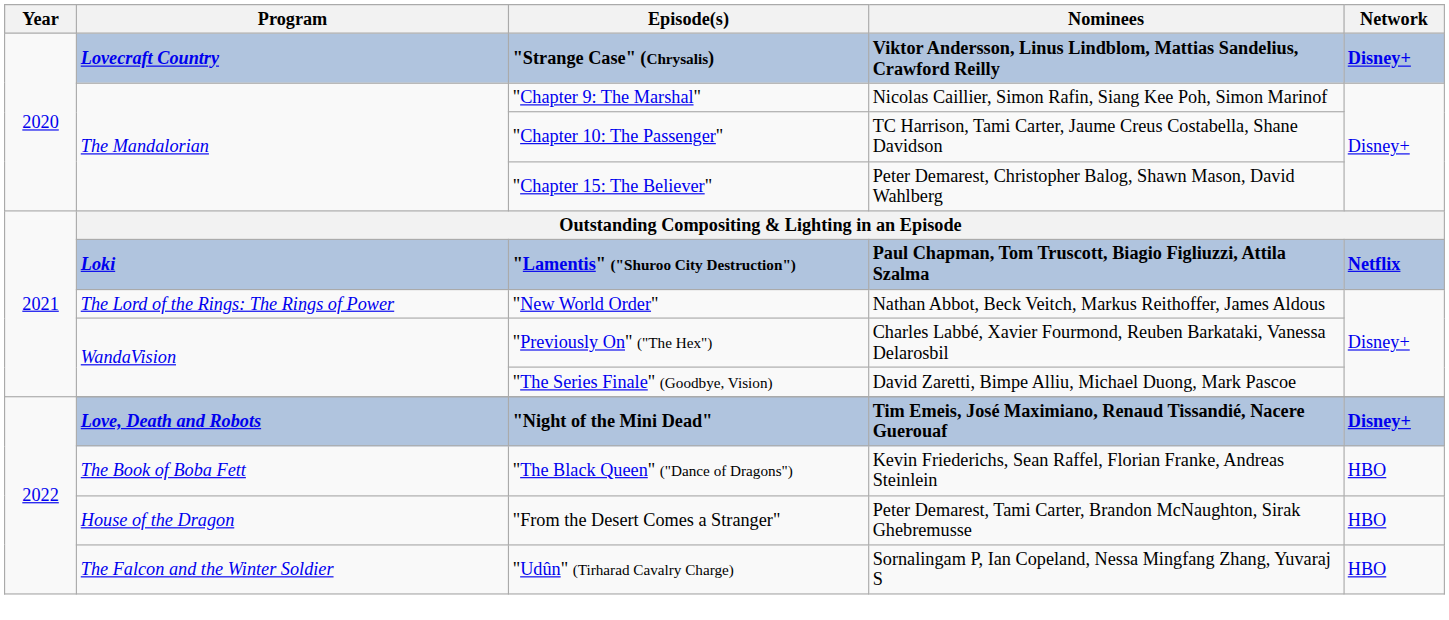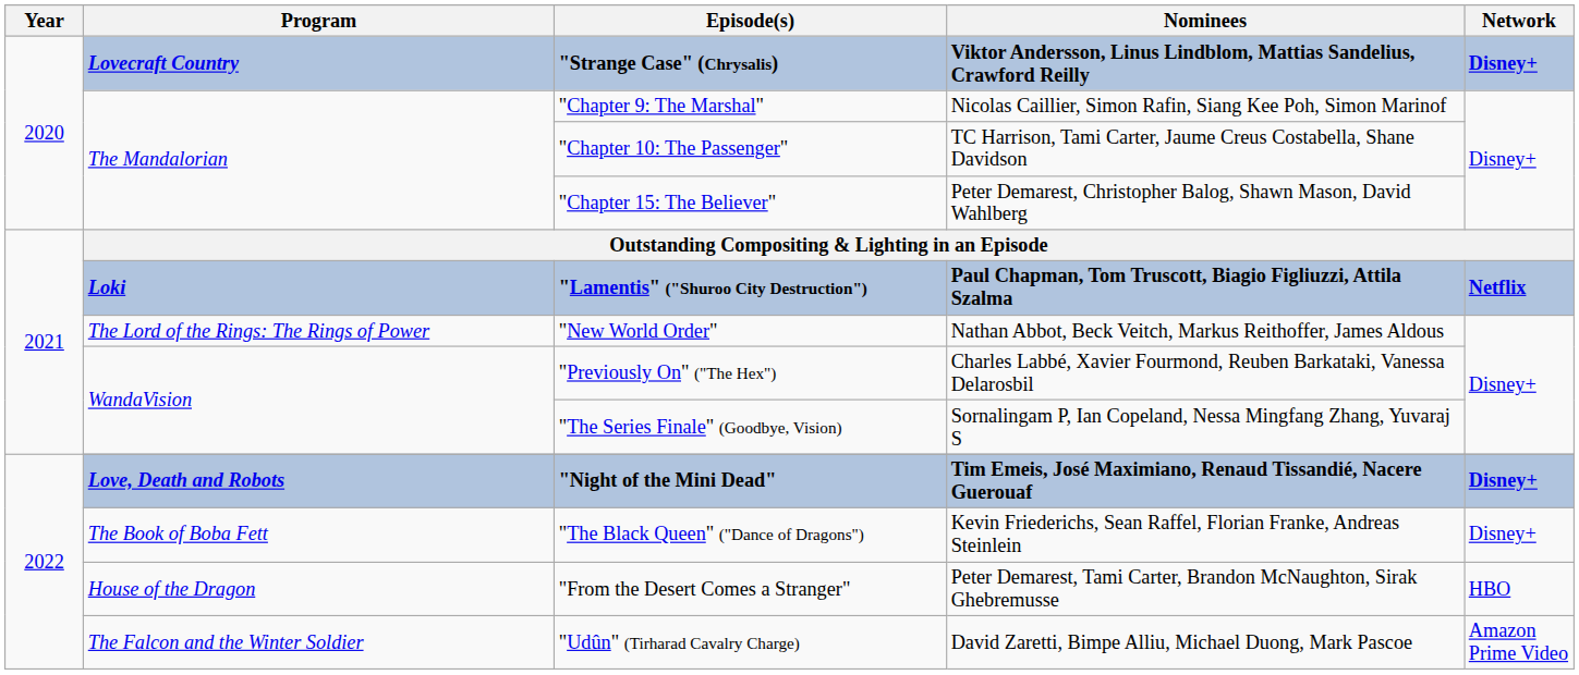"The Series Finale" (Goodbye, Vision) | Nominees: David Zaretti, Bimpe Alliu, Michael Duong, Mark Pascoe -> Sornalingam P, Ian Copeland, Nessa Mingfang Zhang, Yuvaraj S
"The Black Queen" ("Dance of Dragons") | Network: HBO -> Disney+
"Udûn" (Tirharad Cavalry Charge) | Nominees: Sornalingam P, Ian Copeland, Nessa Mingfang Zhang, Yuvaraj S -> David Zaretti, Bimpe Alliu, Michael Duong, Mark Pascoe
"Udûn" (Tirharad Cavalry Charge) | Network: HBO -> Amazon Prime Video
